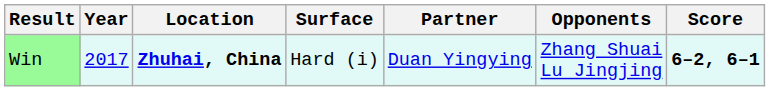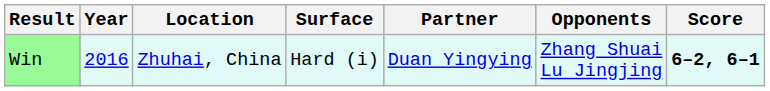Win | Year: 2017 -> 2016
Win | Location: bold -> normal
